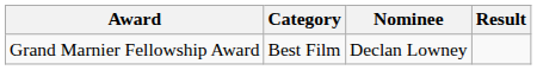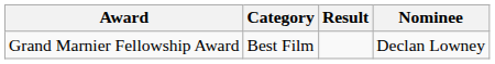columns swapped: Nominee <-> Result
